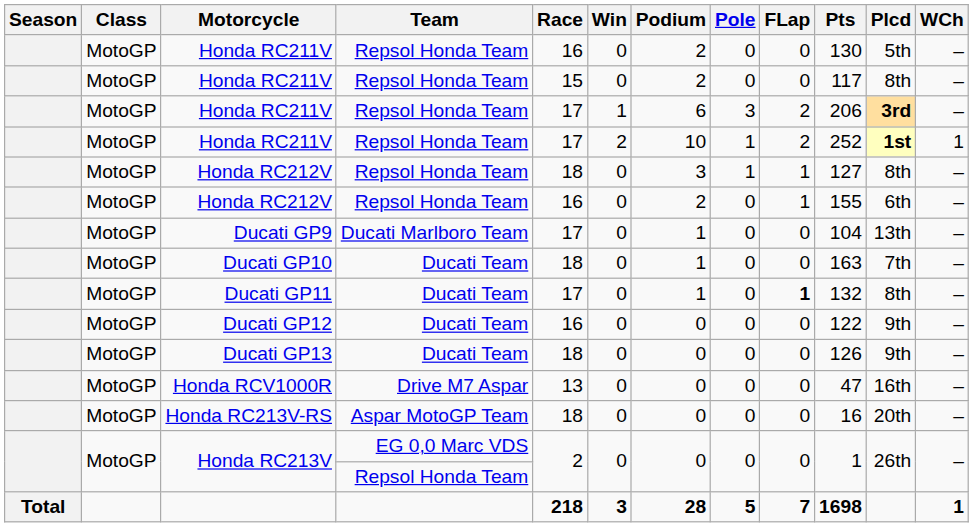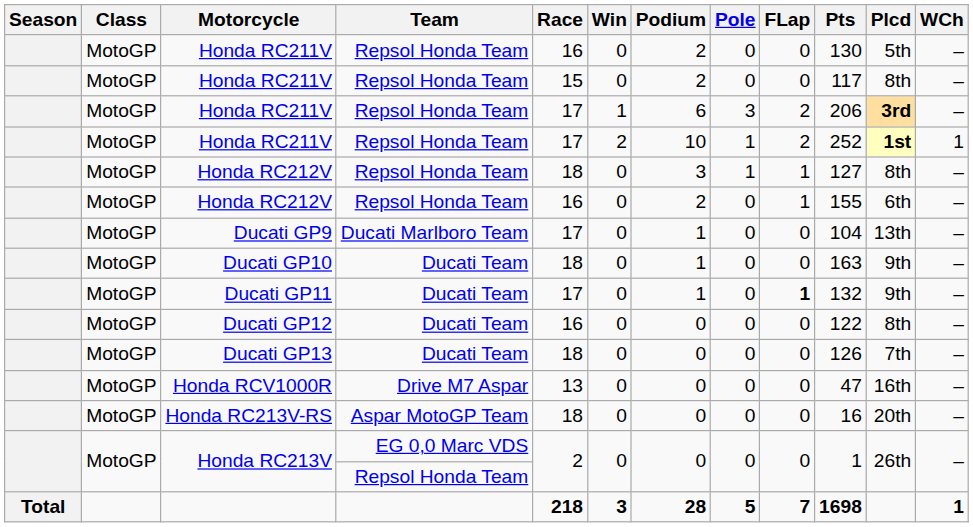Ducati GP10 | Plcd: 7th -> 9th
Ducati GP11 | Plcd: 8th -> 9th
Ducati GP12 | Plcd: 9th -> 8th
Ducati GP13 | Plcd: 9th -> 7th
